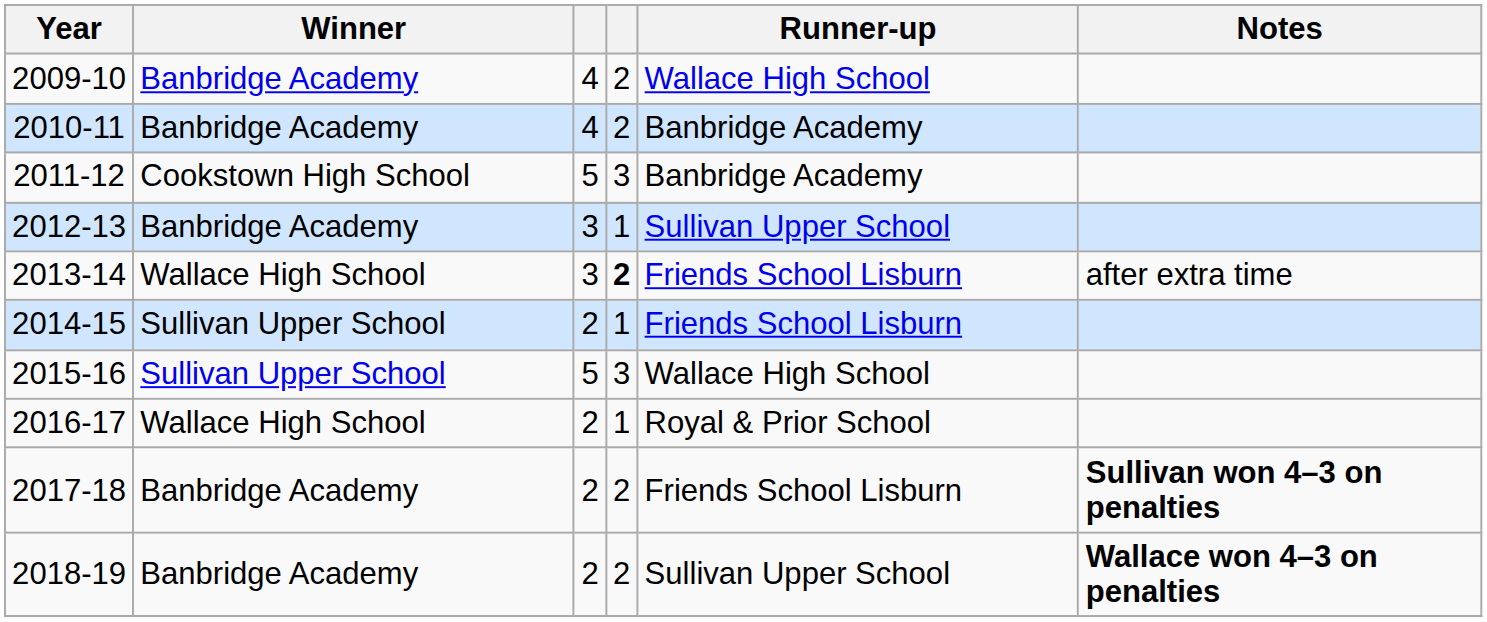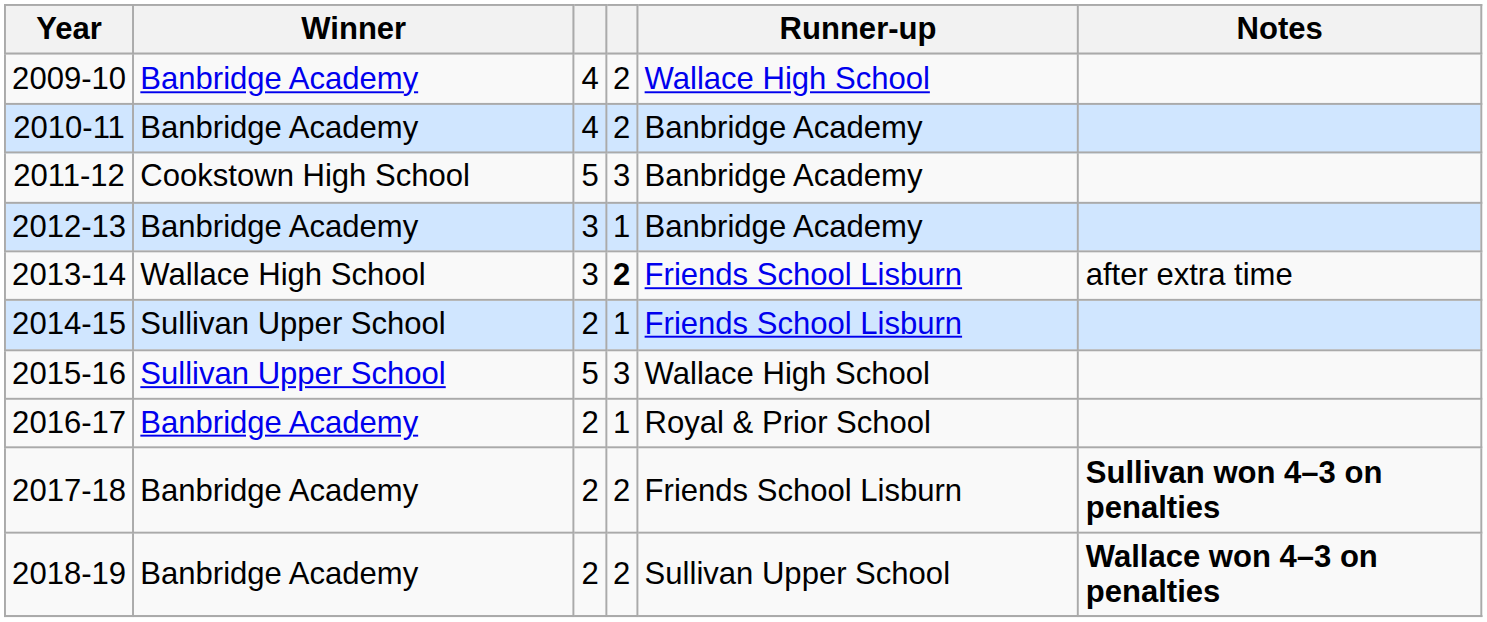2012-13 | Runner-up: Sullivan Upper School -> Banbridge Academy
2016-17 | Winner: Wallace High School -> Banbridge Academy
